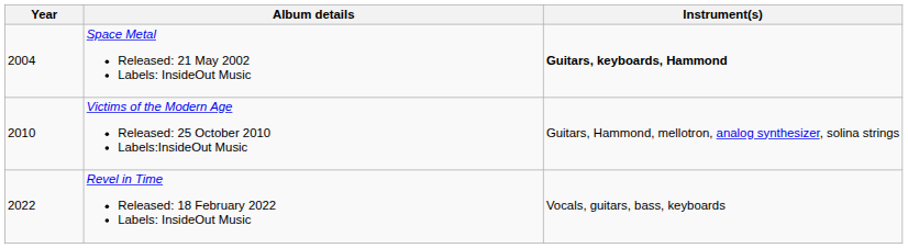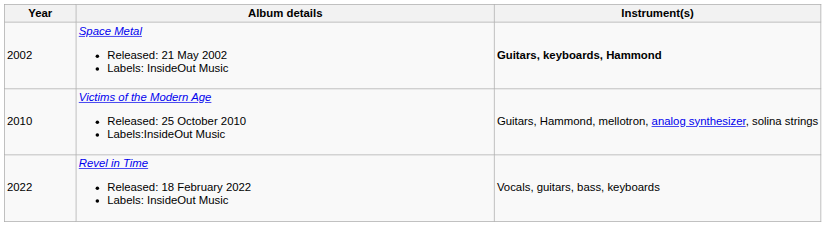Space Metal Released: 21 May 2002 Labels: InsideOut Music | Year: 2004 -> 2002
